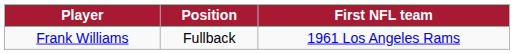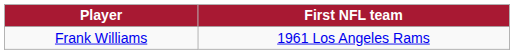- column: Position | Fullback
